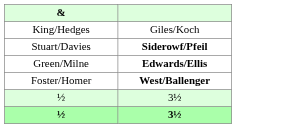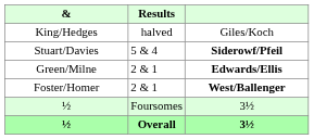+ column: Results | halved | 5 & 4 | 2 & 1 | 2 & 1 | Foursomes | Overall
